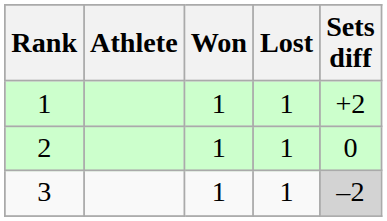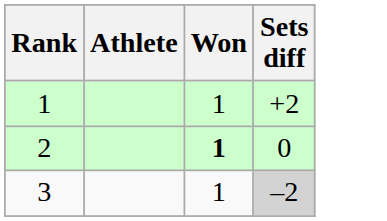- column: Lost | 1 | 1 | 1
2 | Won: normal -> bold
